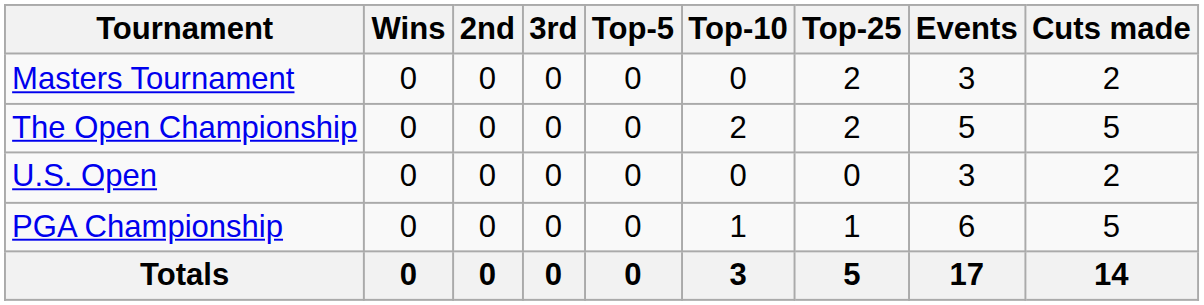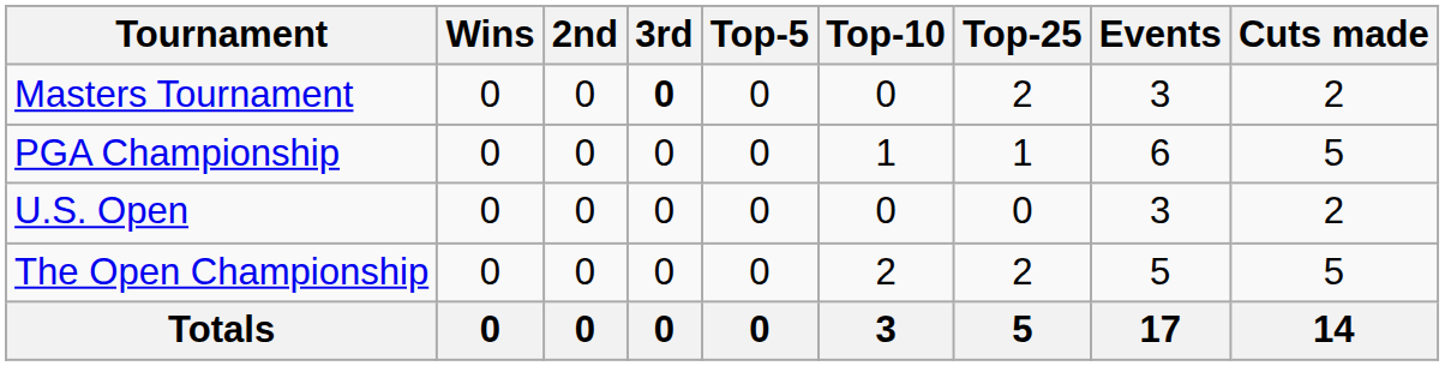Masters Tournament | 3rd: normal -> bold
rows swapped: PGA Championship <-> The Open Championship
